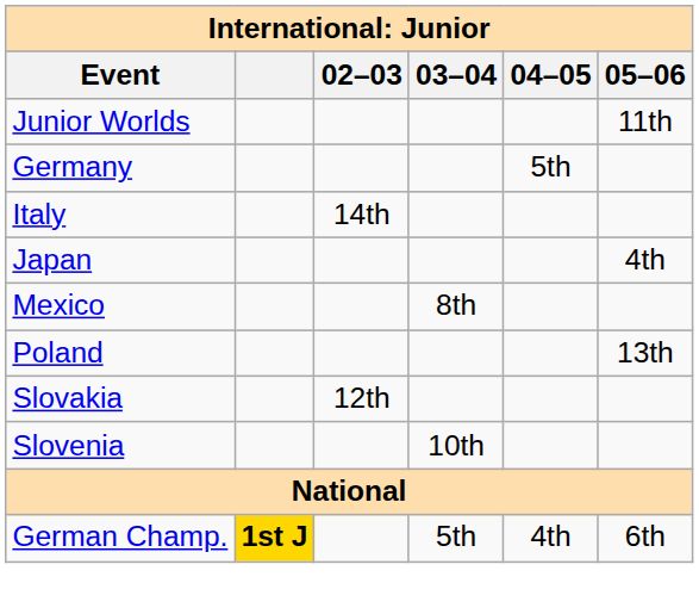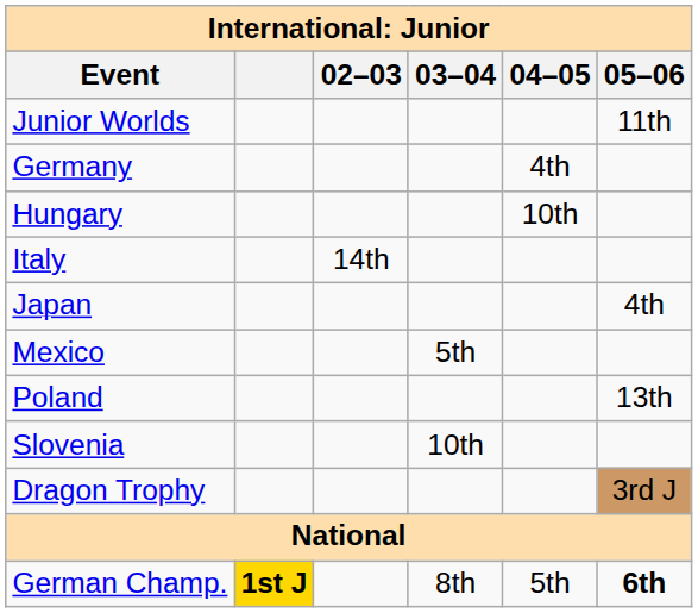Germany | 04–05: 5th -> 4th
+ row: Hungary | 10th
Mexico | 03–04: 8th -> 5th
- row: Slovakia | 12th
+ row: Dragon Trophy | 3rd J
German Champ. | 03–04: 5th -> 8th
German Champ. | 04–05: 4th -> 5th
German Champ. | 05–06: normal -> bold
